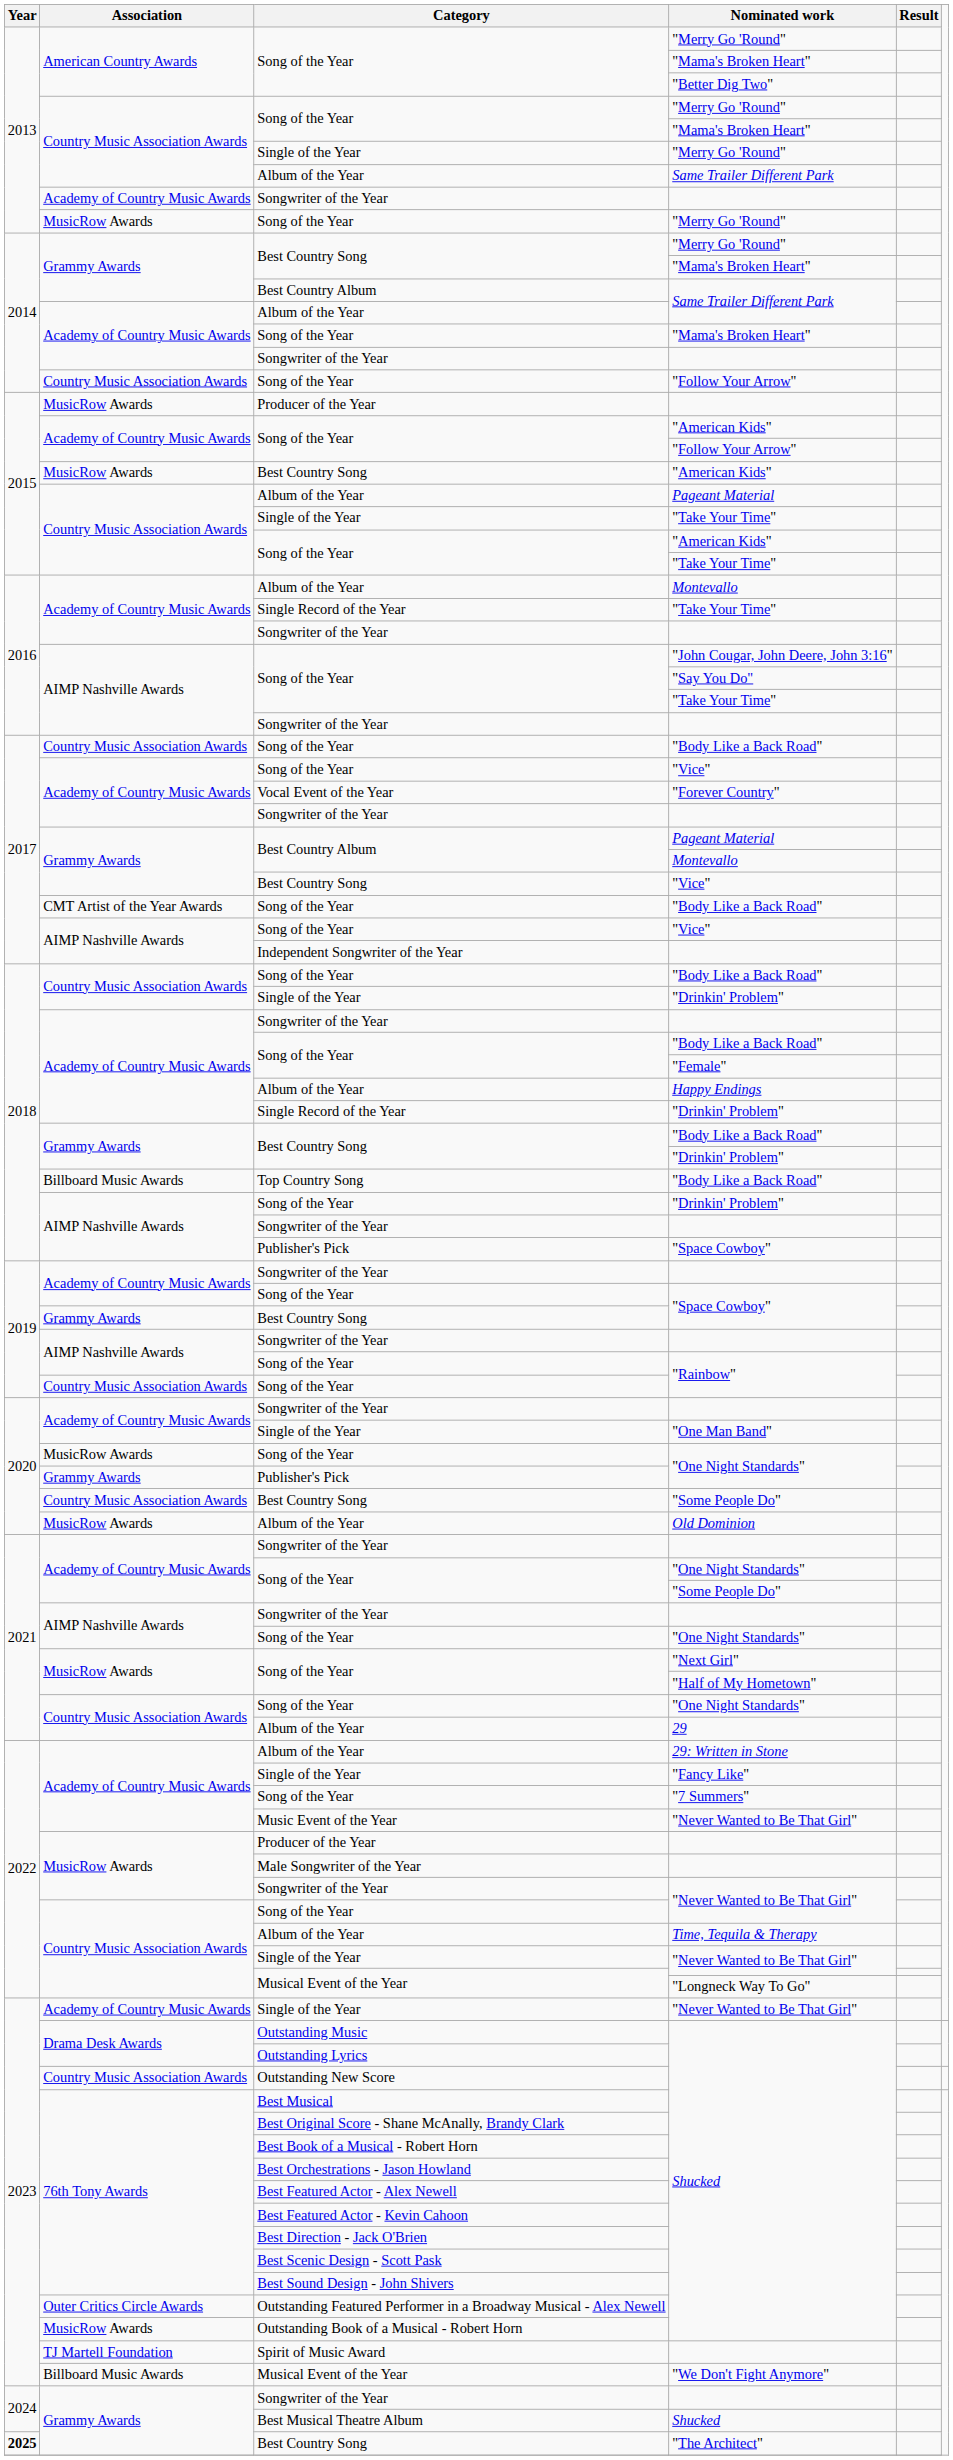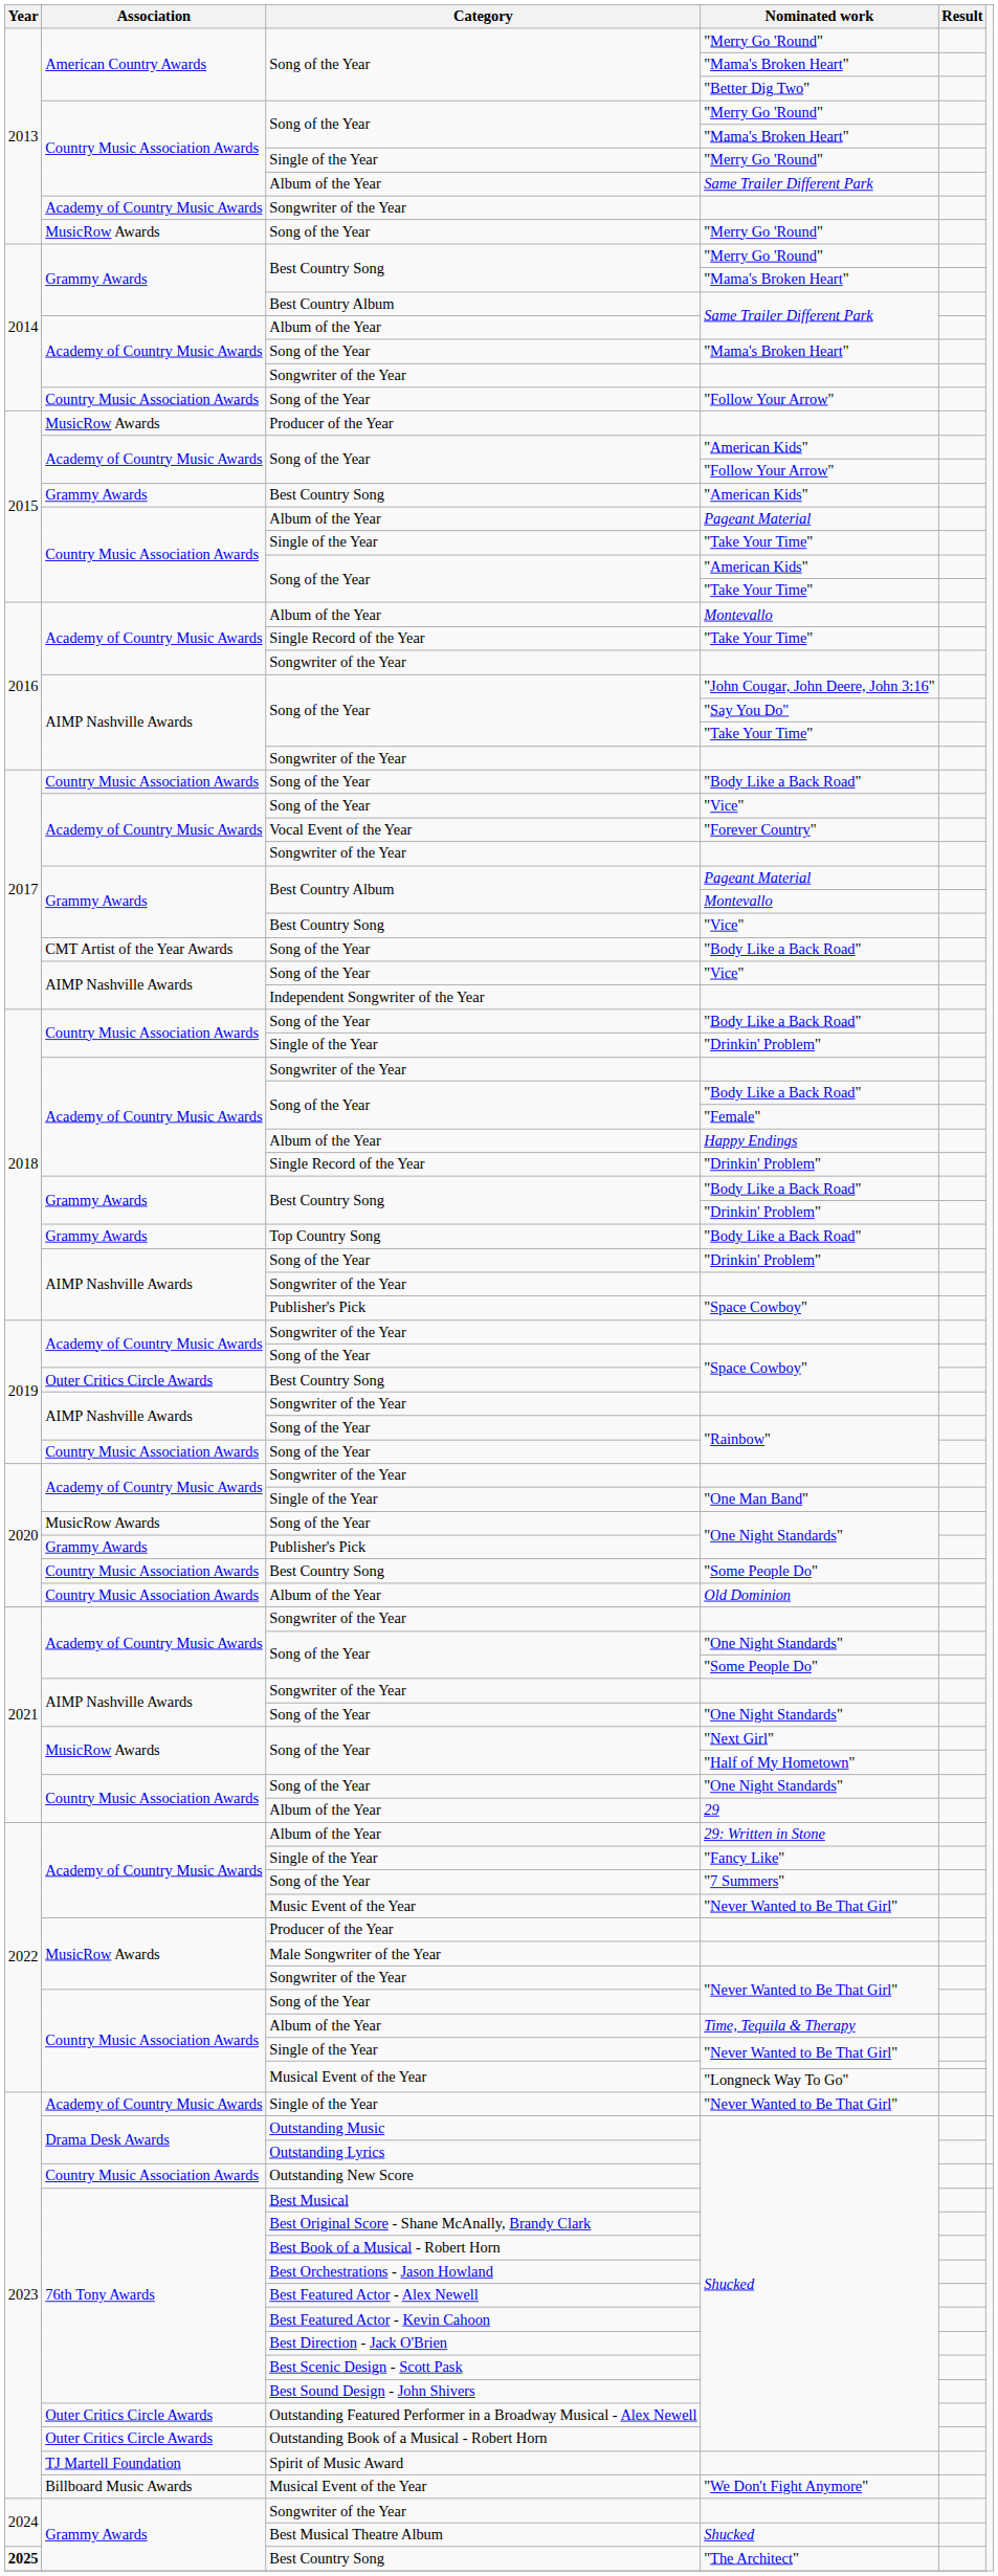Best Country Song / "American Kids" | Association: MusicRow Awards -> Grammy Awards
Top Country Song / "Body Like a Back Road" | Association: Billboard Music Awards -> Grammy Awards
Best Country Song / "Space Cowboy" | Association: Grammy Awards -> Outer Critics Circle Awards
Old Dominion | Association: MusicRow Awards -> Country Music Association Awards
Outstanding Book of a Musical - Robert Horn / Shucked | Association: MusicRow Awards -> Outer Critics Circle Awards
